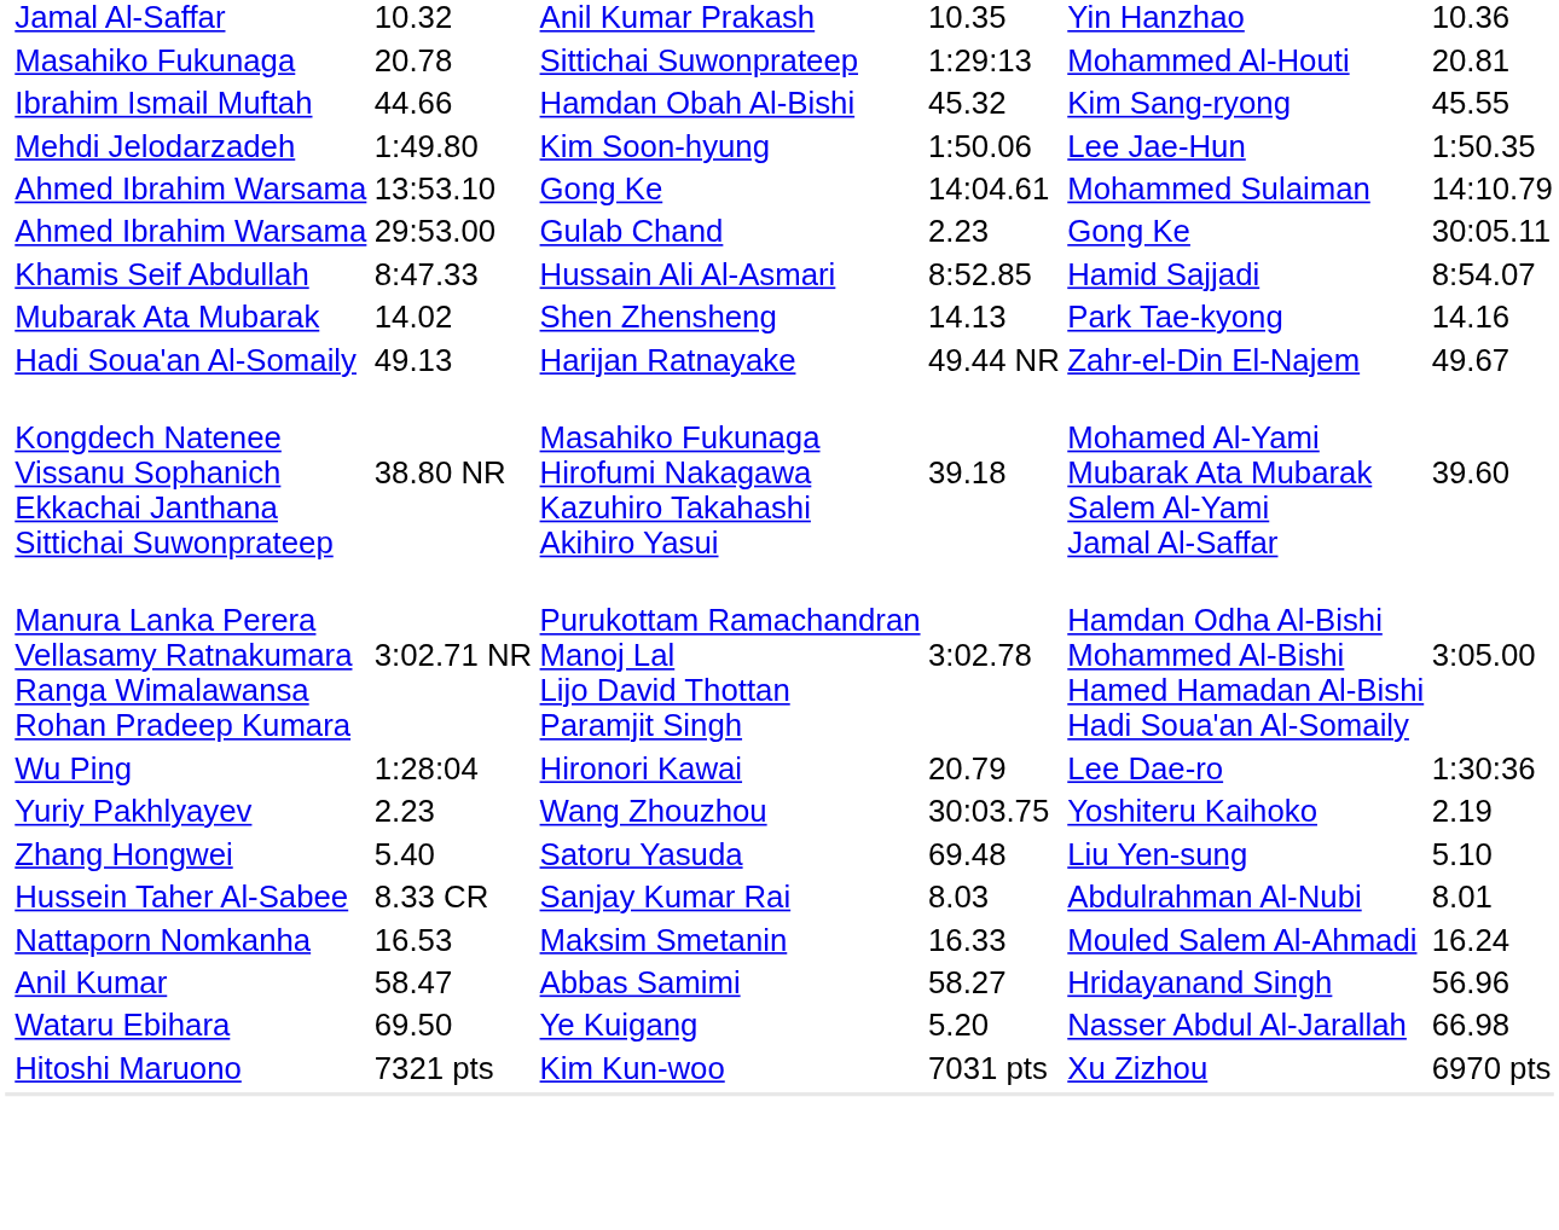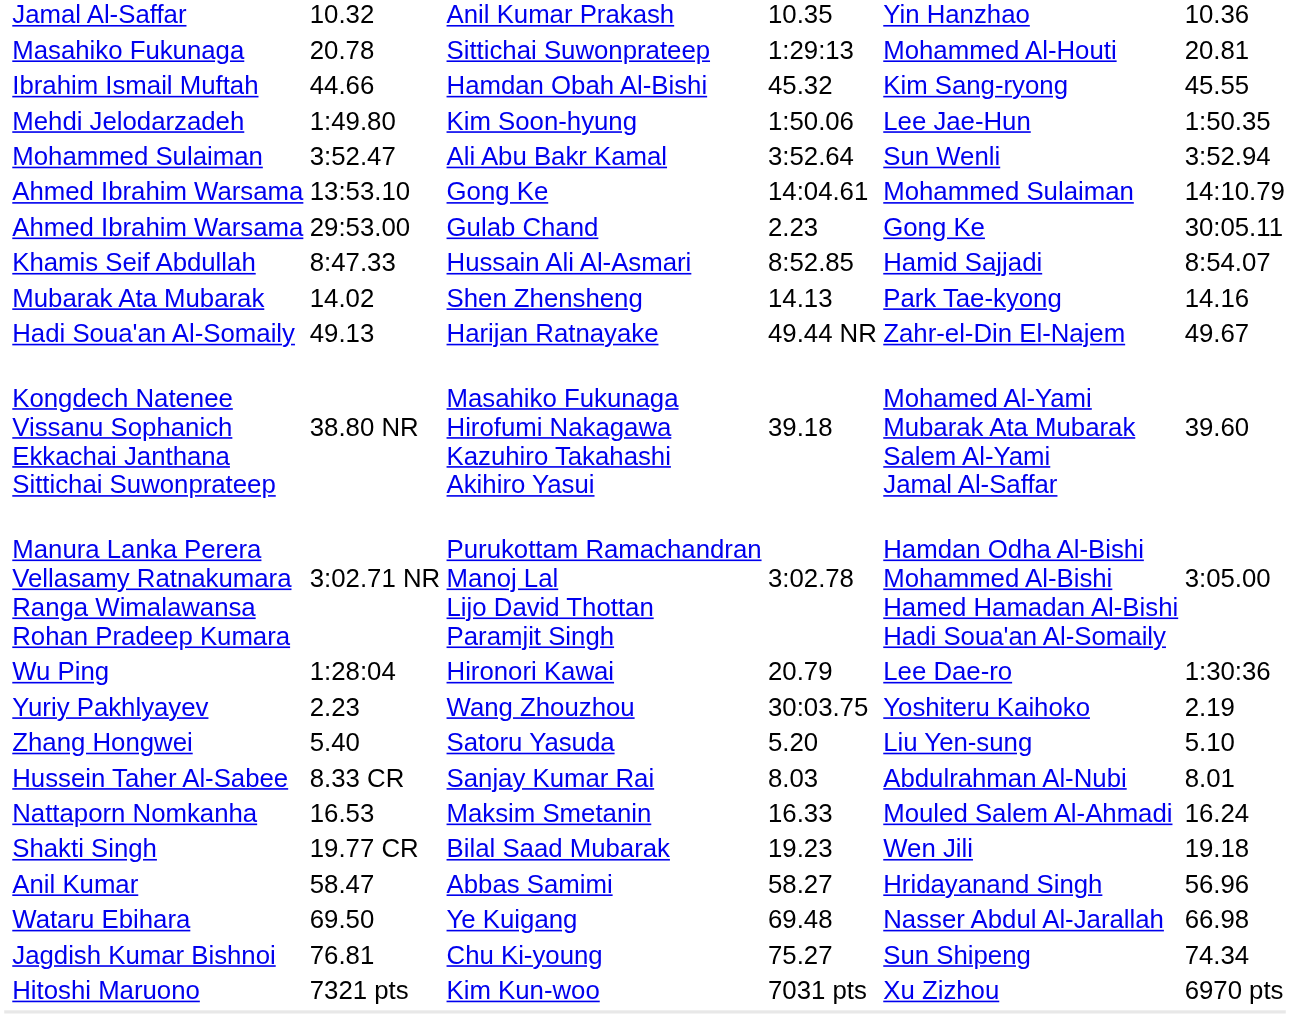+ row: Mohammed Sulaiman | 3:52.47 | Ali Abu Bakr Kamal | 3:52.64 | Sun Wenli | 3:52.94
Satoru Yasuda | column 5: 69.48 -> 5.20
+ row: Shakti Singh | 19.77 CR | Bilal Saad Mubarak | 19.23 | Wen Jili | 19.18
Ye Kuigang | column 5: 5.20 -> 69.48
+ row: Jagdish Kumar Bishnoi | 76.81 | Chu Ki-young | 75.27 | Sun Shipeng | 74.34
